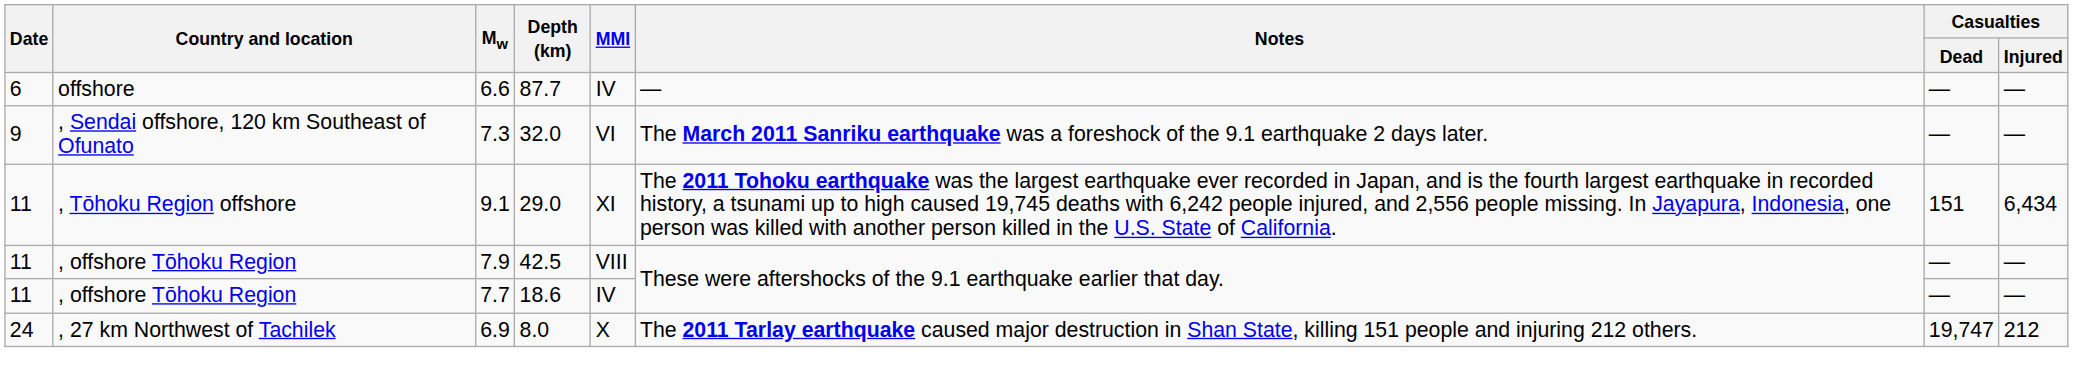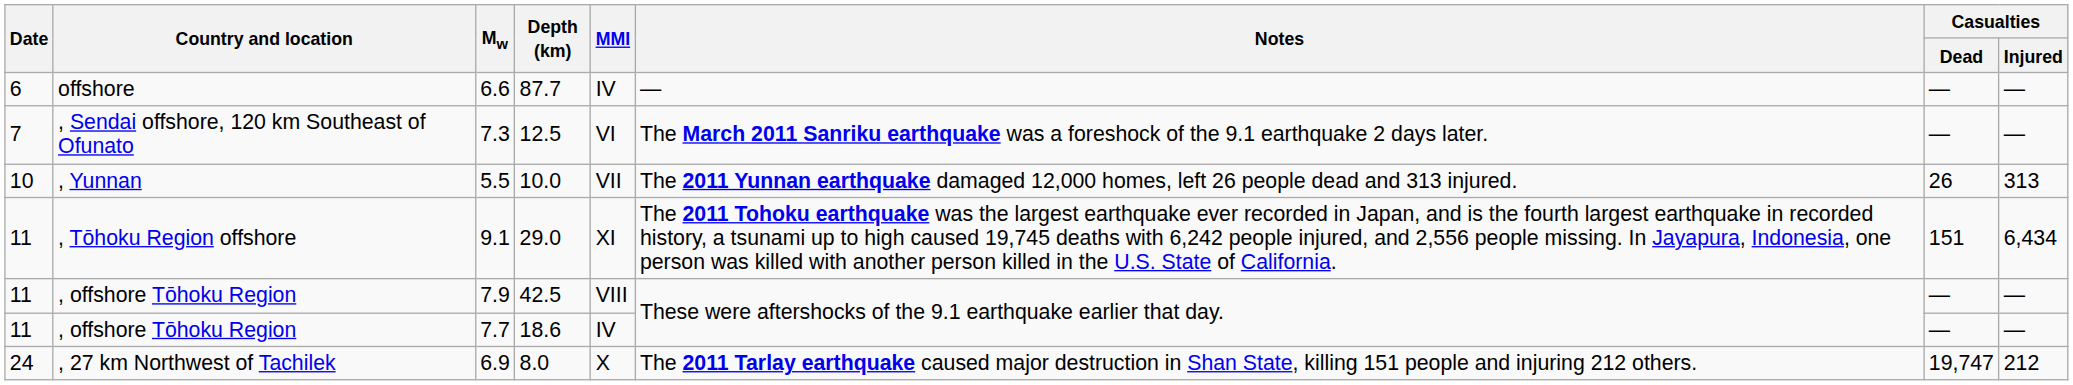7.3 | Date: 9 -> 7
7.3 | Depth (km): 32.0 -> 12.5
+ row: 10 | , Yunnan | 5.5 | 10.0 | VII | The 2011 Yunnan earthquake damaged 12,000 homes, left 26 people dead and 313 injured. | 26 | 313
